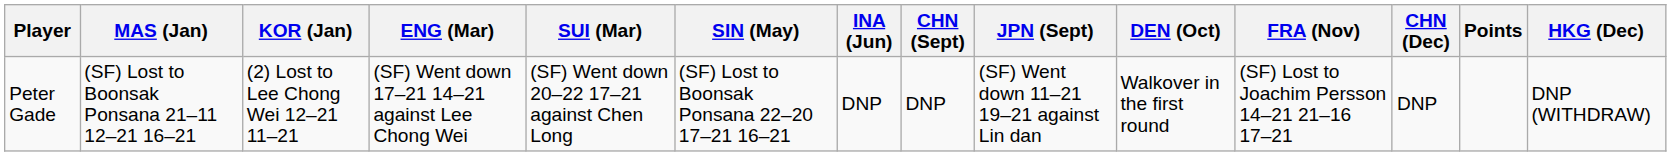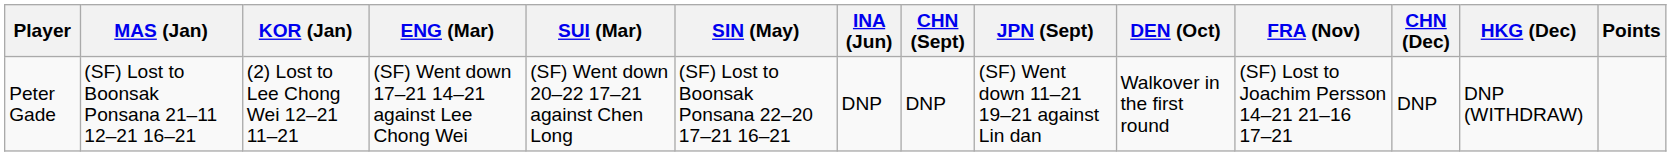columns swapped: HKG (Dec) <-> Points
